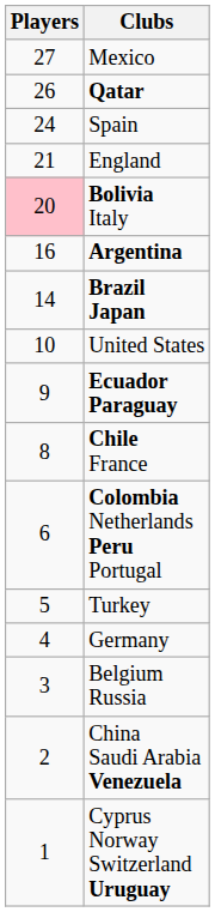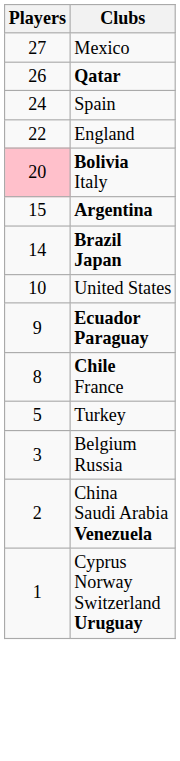England | Players: 21 -> 22
Argentina | Players: 16 -> 15
- row: 6 | Colombia Netherlands Peru Portugal
- row: 4 | Germany
